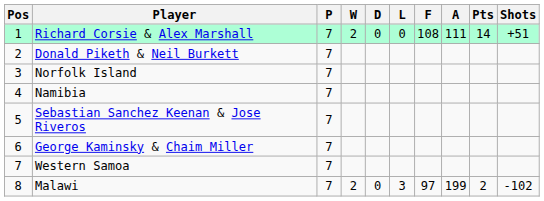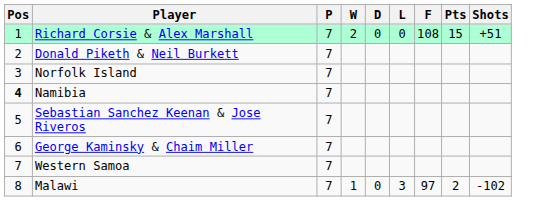- column: A | 111 | 199
Richard Corsie & Alex Marshall | Pts: 14 -> 15
Namibia | Pos: normal -> bold
Malawi | W: 2 -> 1
